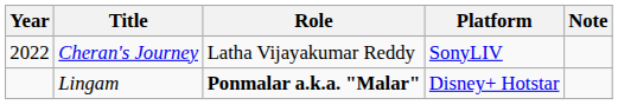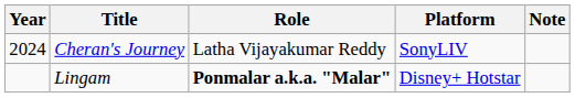Cheran's Journey | Year: 2022 -> 2024
